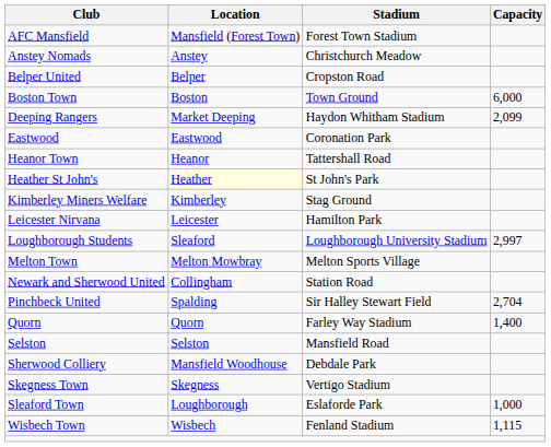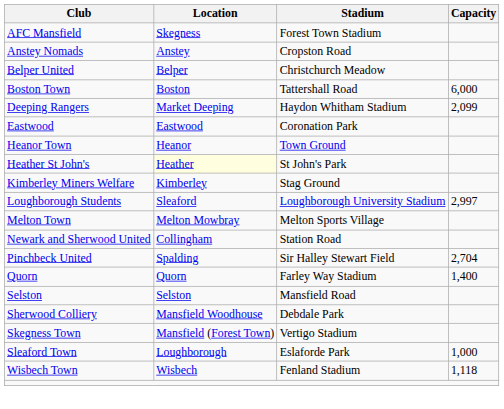AFC Mansfield | Location: Mansfield (Forest Town) -> Skegness
Anstey Nomads | Stadium: Christchurch Meadow -> Cropston Road
Belper United | Stadium: Cropston Road -> Christchurch Meadow
Boston Town | Stadium: Town Ground -> Tattershall Road
Heanor Town | Stadium: Tattershall Road -> Town Ground
- row: Leicester Nirvana | Leicester | Hamilton Park
Skegness Town | Location: Skegness -> Mansfield (Forest Town)
Wisbech Town | Capacity: 1,115 -> 1,118
